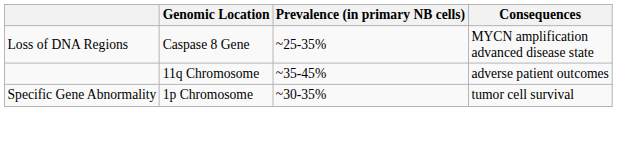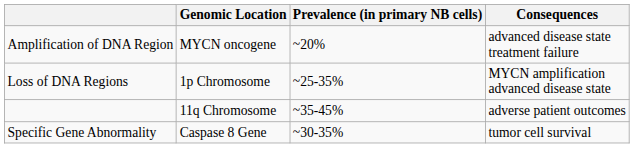+ row: Amplification of DNA Region | MYCN oncogene | ~20% | advanced disease state treatment failure
Loss of DNA Regions | Genomic Location: Caspase 8 Gene -> 1p Chromosome
Specific Gene Abnormality | Genomic Location: 1p Chromosome -> Caspase 8 Gene
